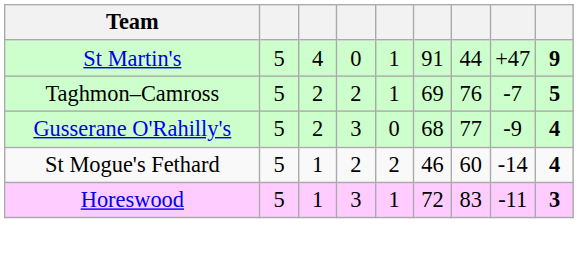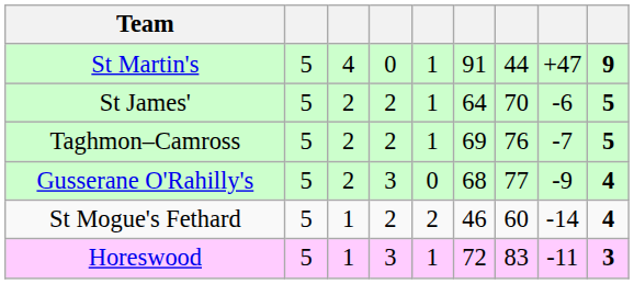+ row: St James' | 5 | 2 | 2 | 1 | 64 | 70 | -6 | 5
